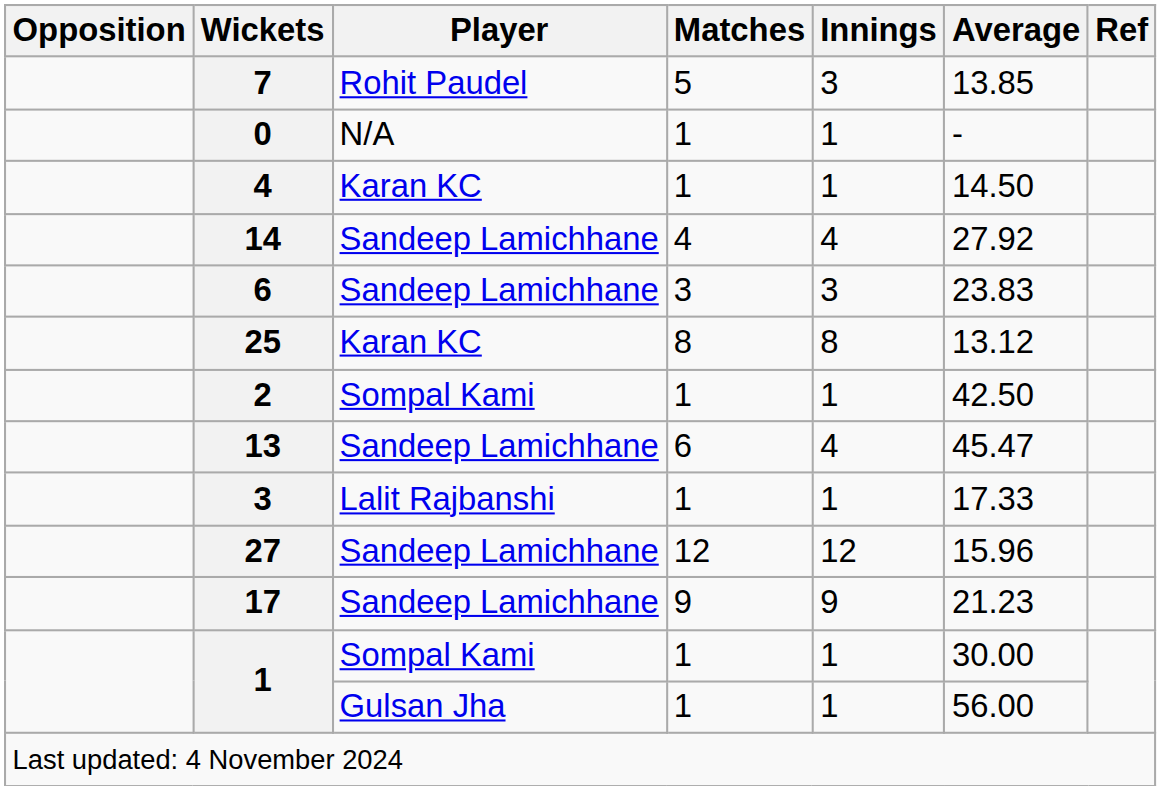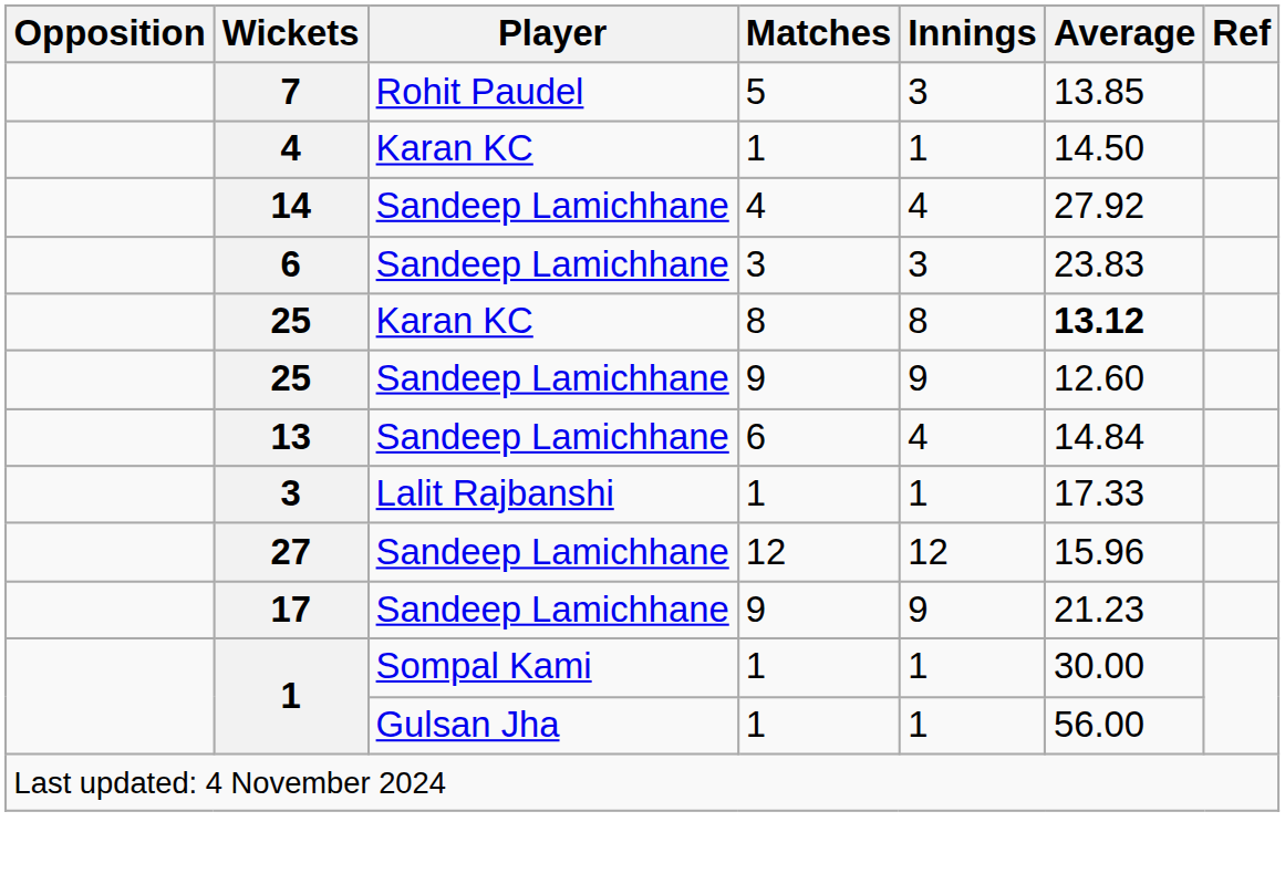- row: 0 | N/A | 1 | 1 | -
25 / Karan KC | Average: normal -> bold
- row: 2 | Sompal Kami | 1 | 1 | 42.50
+ row: 25 | Sandeep Lamichhane | 9 | 9 | 12.60
13 | Average: 45.47 -> 14.84
